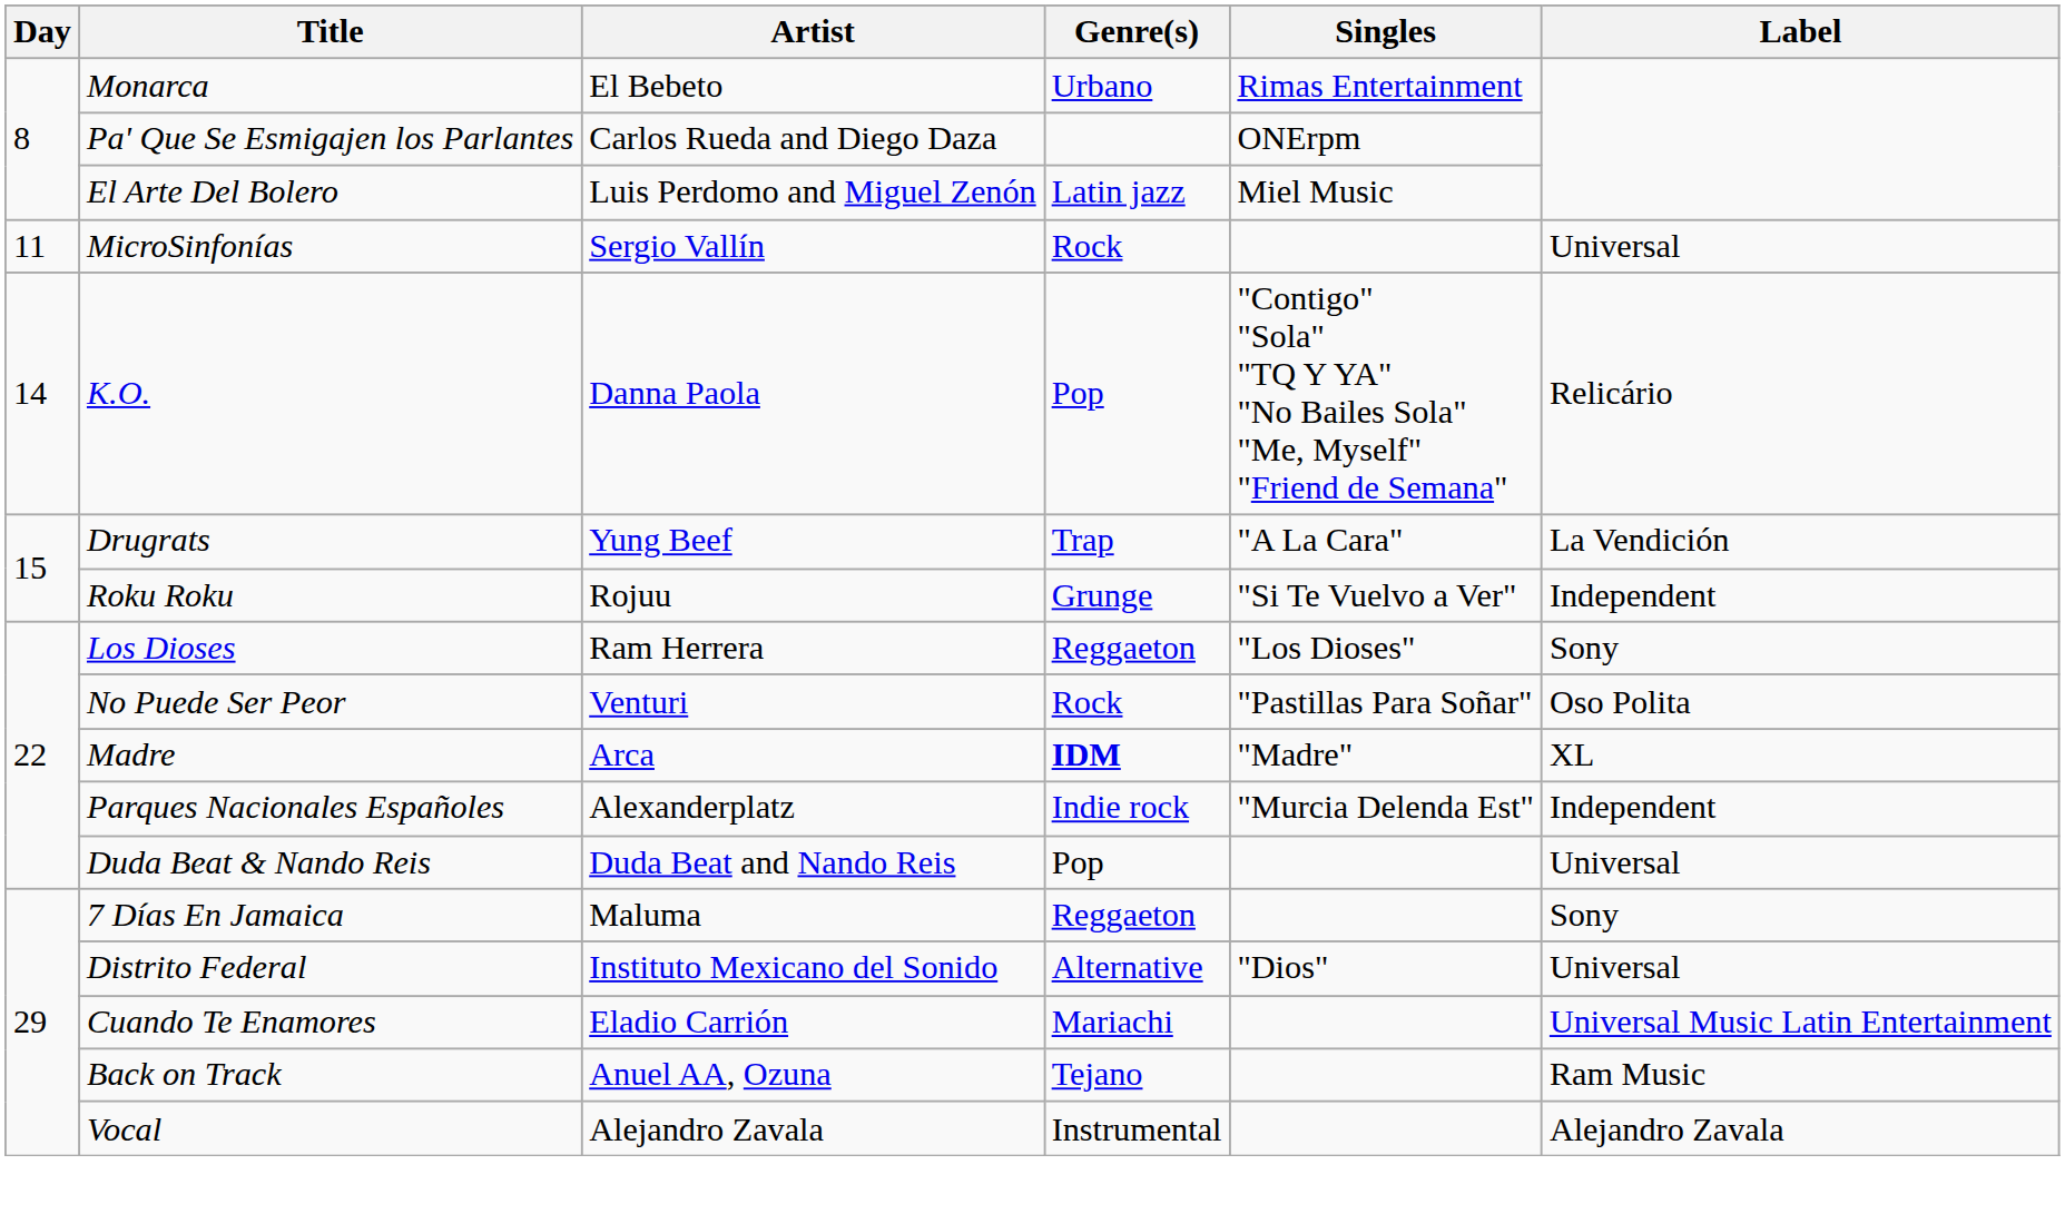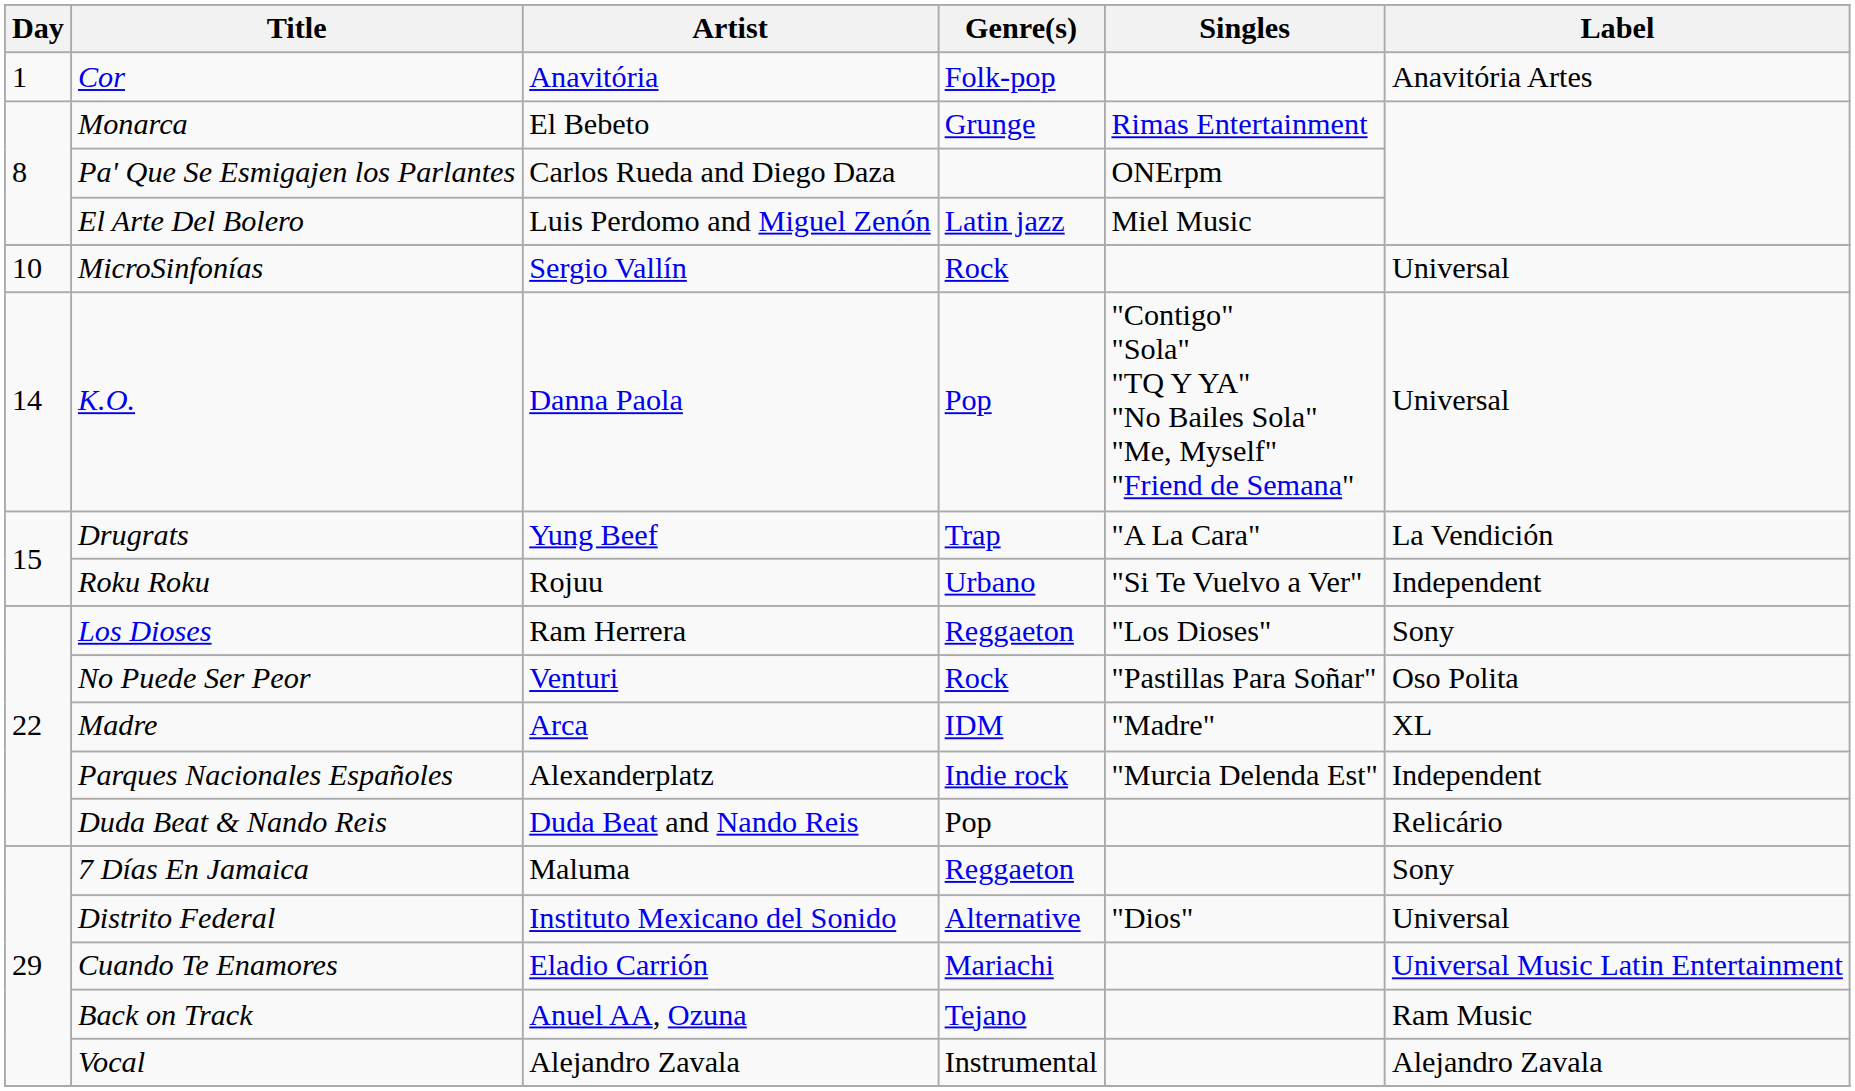+ row: 1 | Cor | Anavitória | Folk-pop | Anavitória Artes
Monarca | Genre(s): Urbano -> Grunge
MicroSinfonías | Day: 11 -> 10
K.O. | Label: Relicário -> Universal
Roku Roku | Genre(s): Grunge -> Urbano
Madre | Genre(s): bold -> normal
Duda Beat & Nando Reis | Label: Universal -> Relicário
